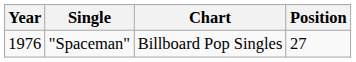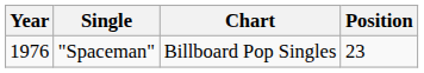"Spaceman" | Position: 27 -> 23
